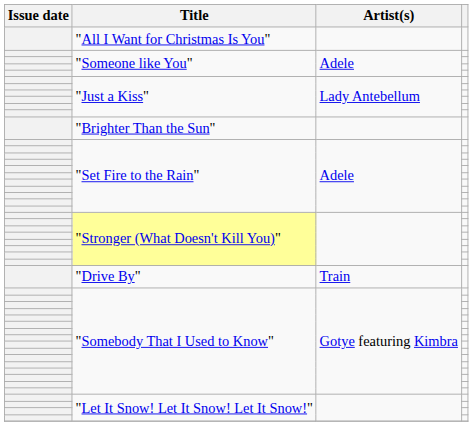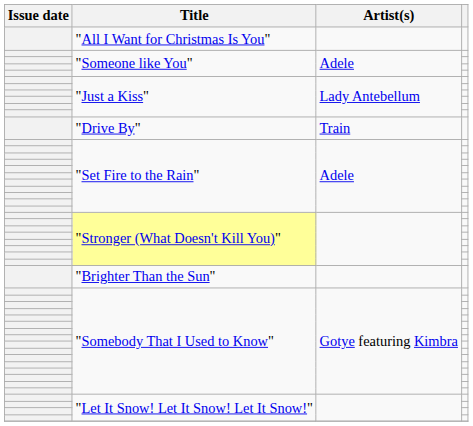rows swapped: "Brighter Than the Sun" <-> "Drive By"
